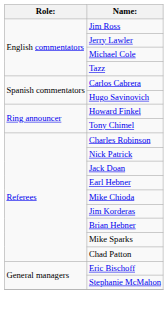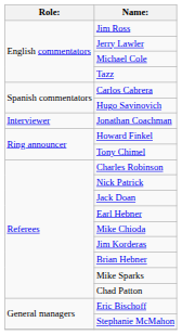+ row: Interviewer | Jonathan Coachman
